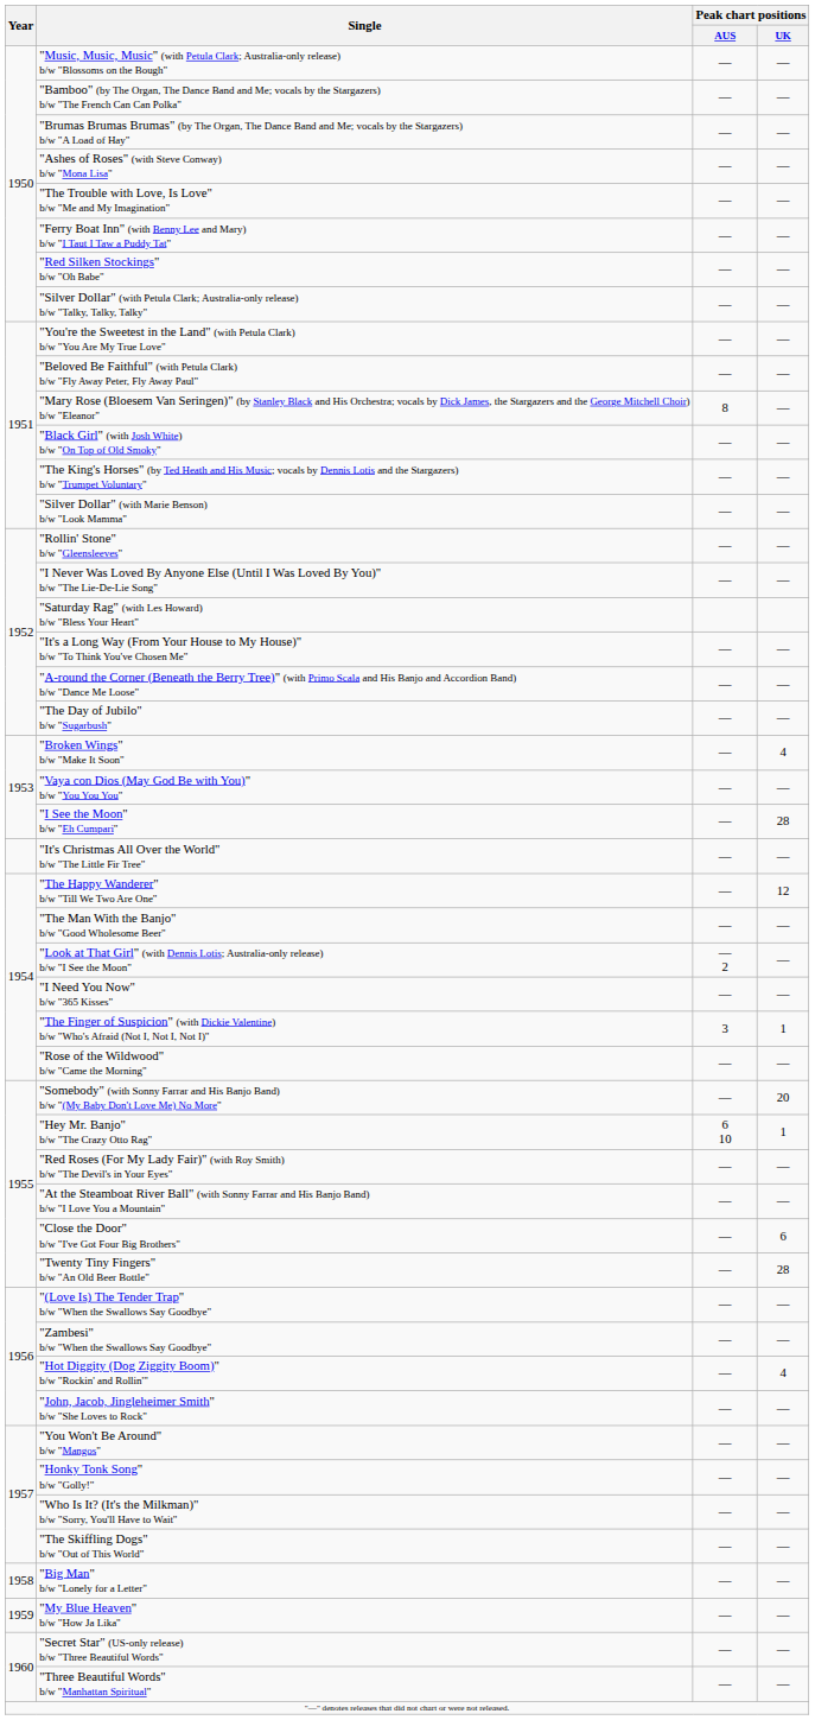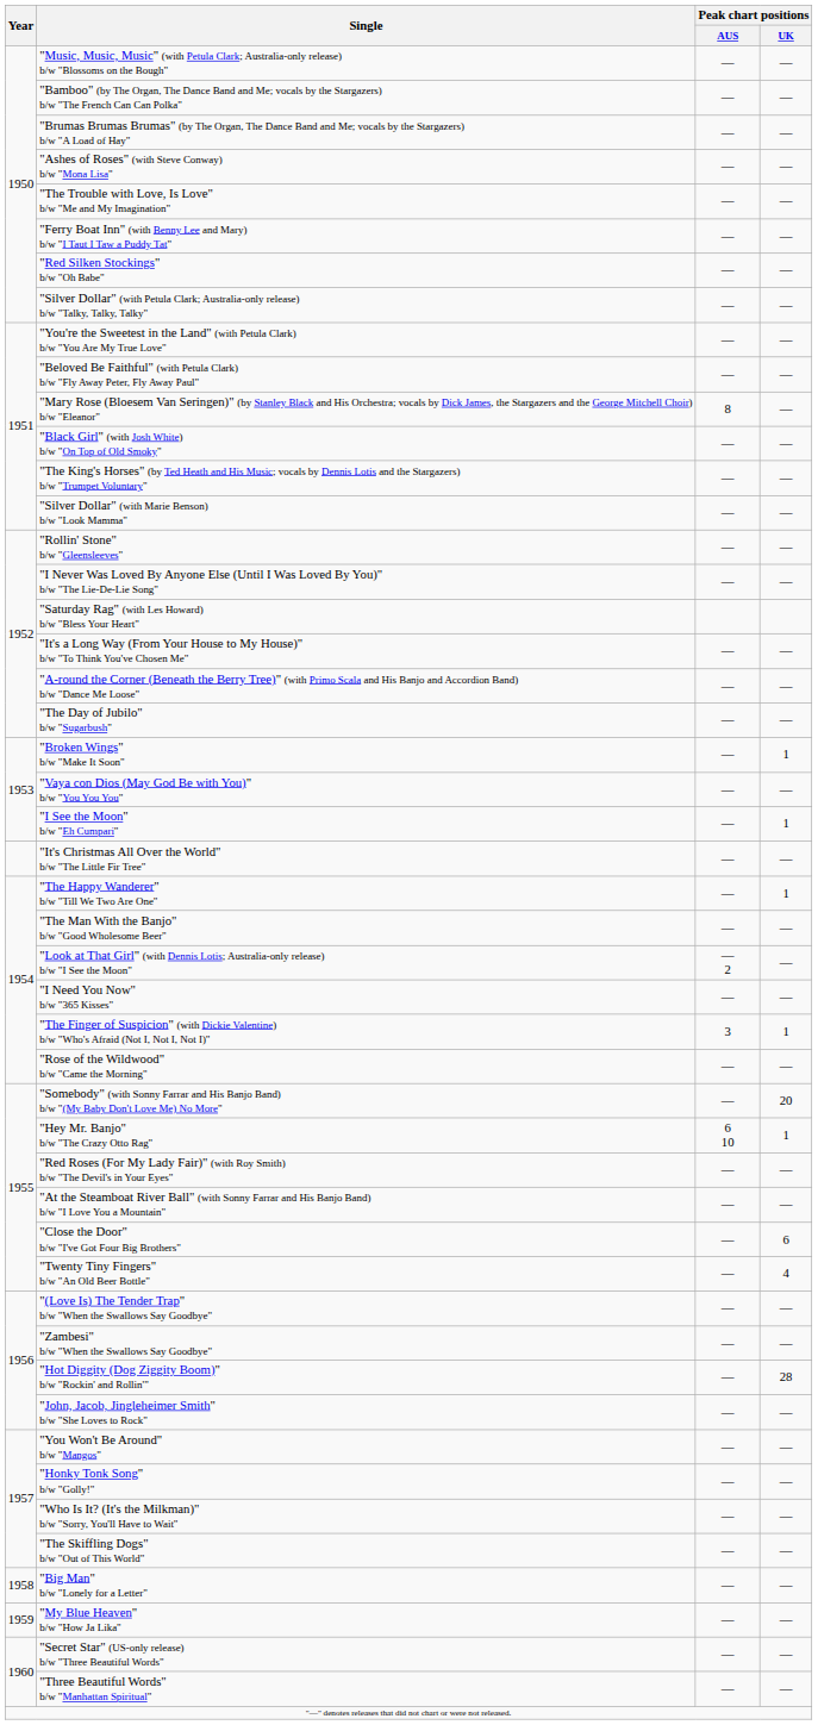"Broken Wings" b/w "Make It Soon" | Peak chart positions / UK: 4 -> 1
"I See the Moon" b/w "Eh Cumpari" | Peak chart positions / UK: 28 -> 1
"The Happy Wanderer" b/w "Till We Two Are One" | Peak chart positions / UK: 12 -> 1
"Twenty Tiny Fingers" b/w "An Old Beer Bottle" | Peak chart positions / UK: 28 -> 4
"Hot Diggity (Dog Ziggity Boom)" b/w "Rockin' and Rollin'" | Peak chart positions / UK: 4 -> 28
